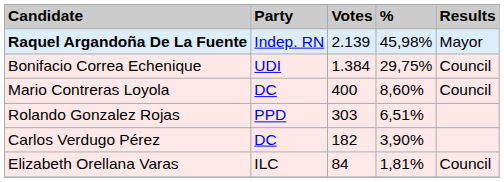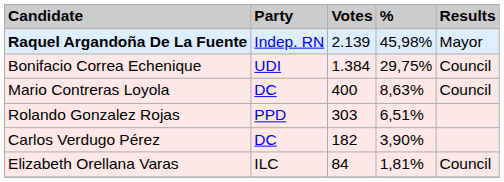Mario Contreras Loyola | %: 8,60% -> 8,63%
